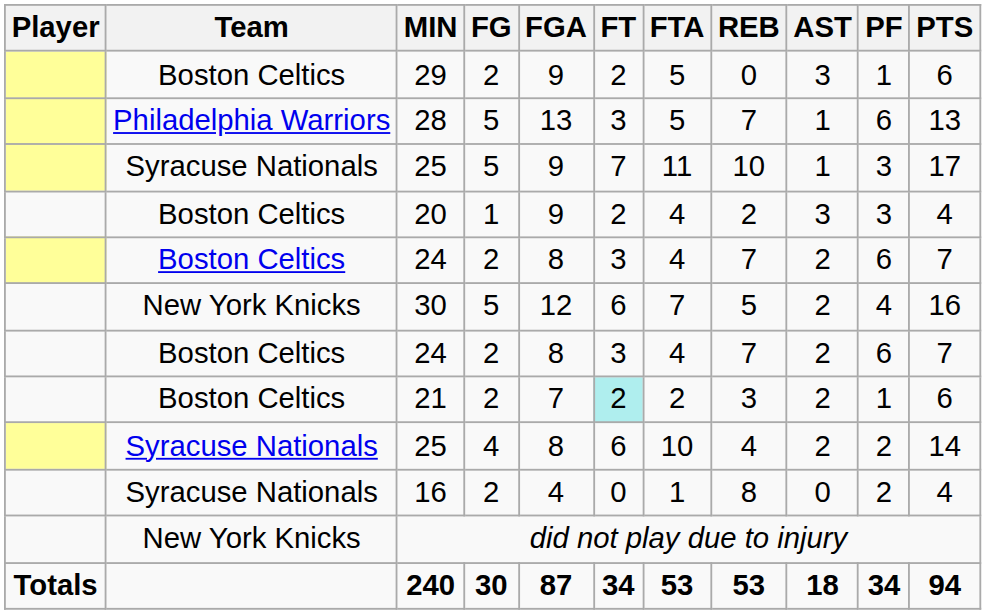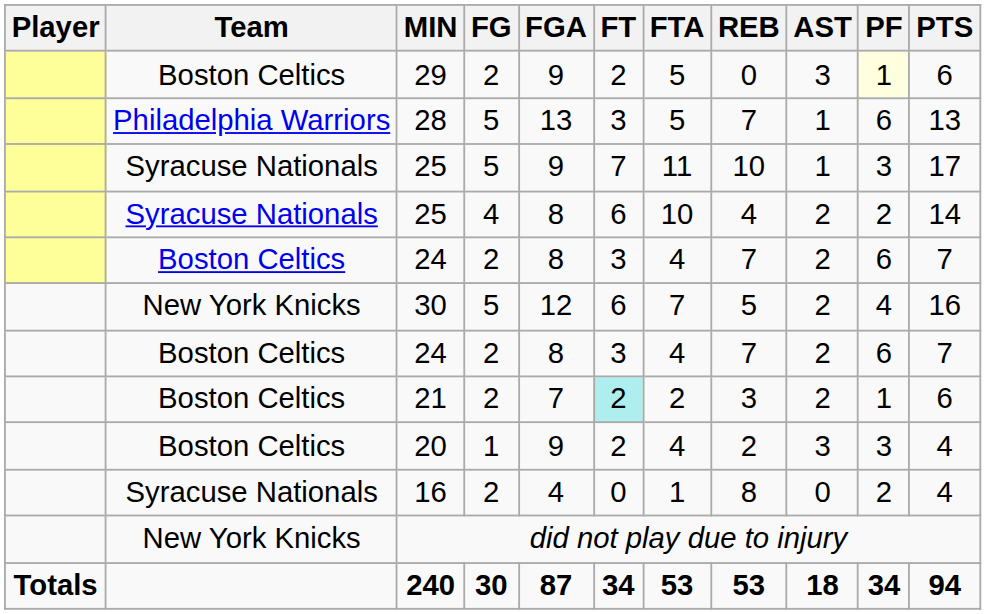29 | PF: no background -> lightyellow background
rows swapped: 25 / 4 <-> 20
